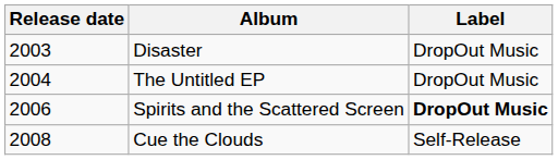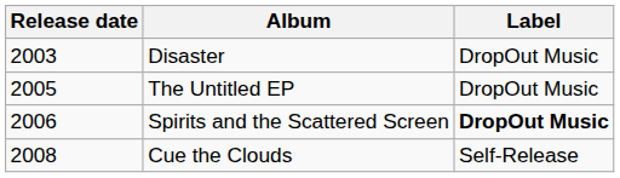The Untitled EP | Release date: 2004 -> 2005
